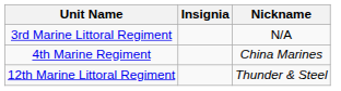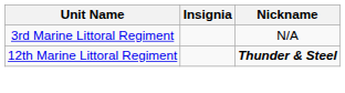- row: 4th Marine Regiment | China Marines
12th Marine Littoral Regiment | Nickname: normal -> bold
